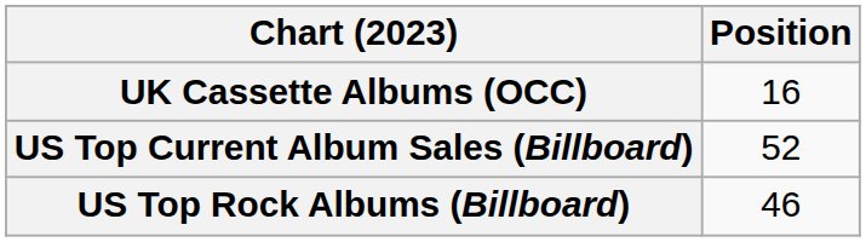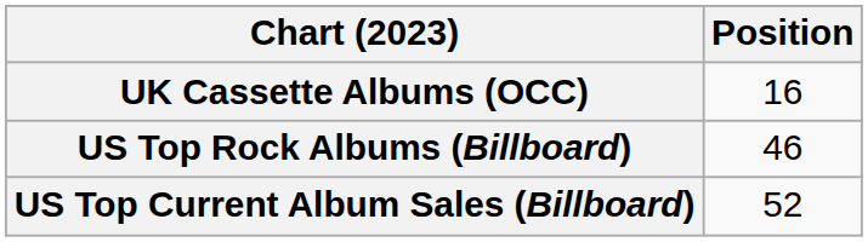rows swapped: US Top Current Album Sales (Billboard) <-> US Top Rock Albums (Billboard)
